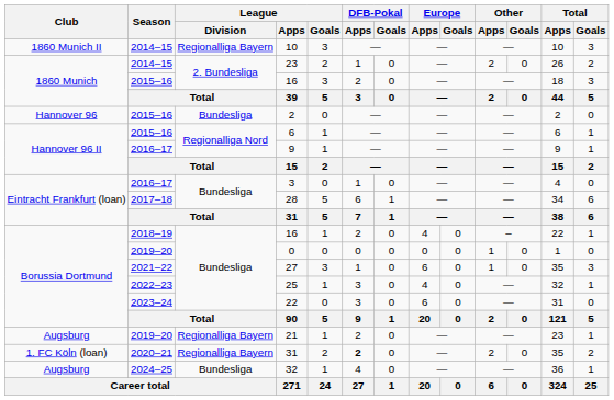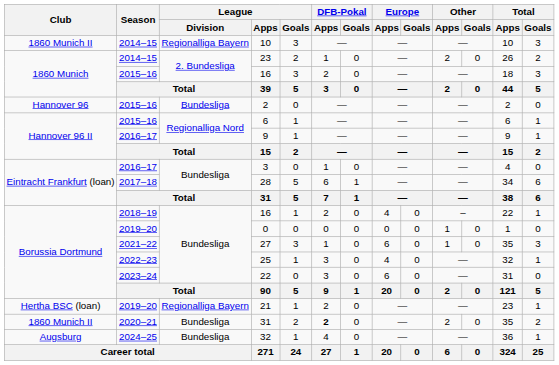21 | Club: Augsburg -> Hertha BSC (loan)
2020–21 / 31 | Club: 1. FC Köln (loan) -> 1860 Munich II
2020–21 / 31 | League / Division: Regionalliga Bayern -> Bundesliga
